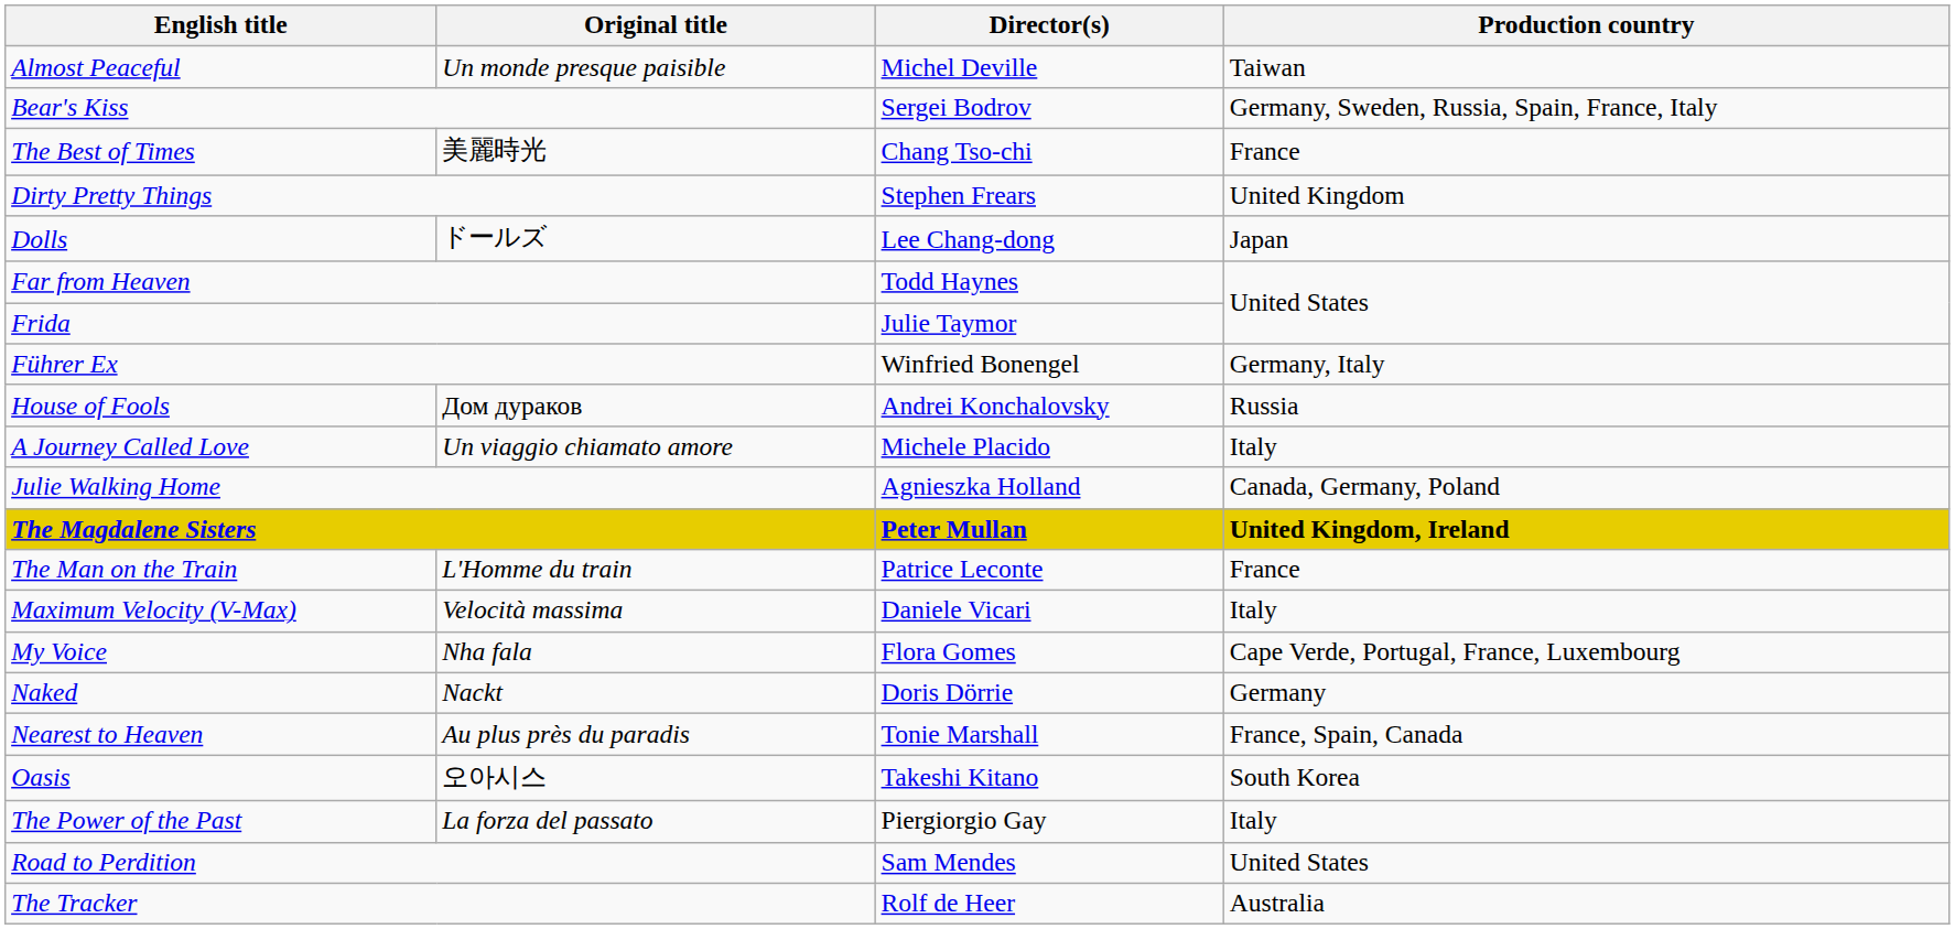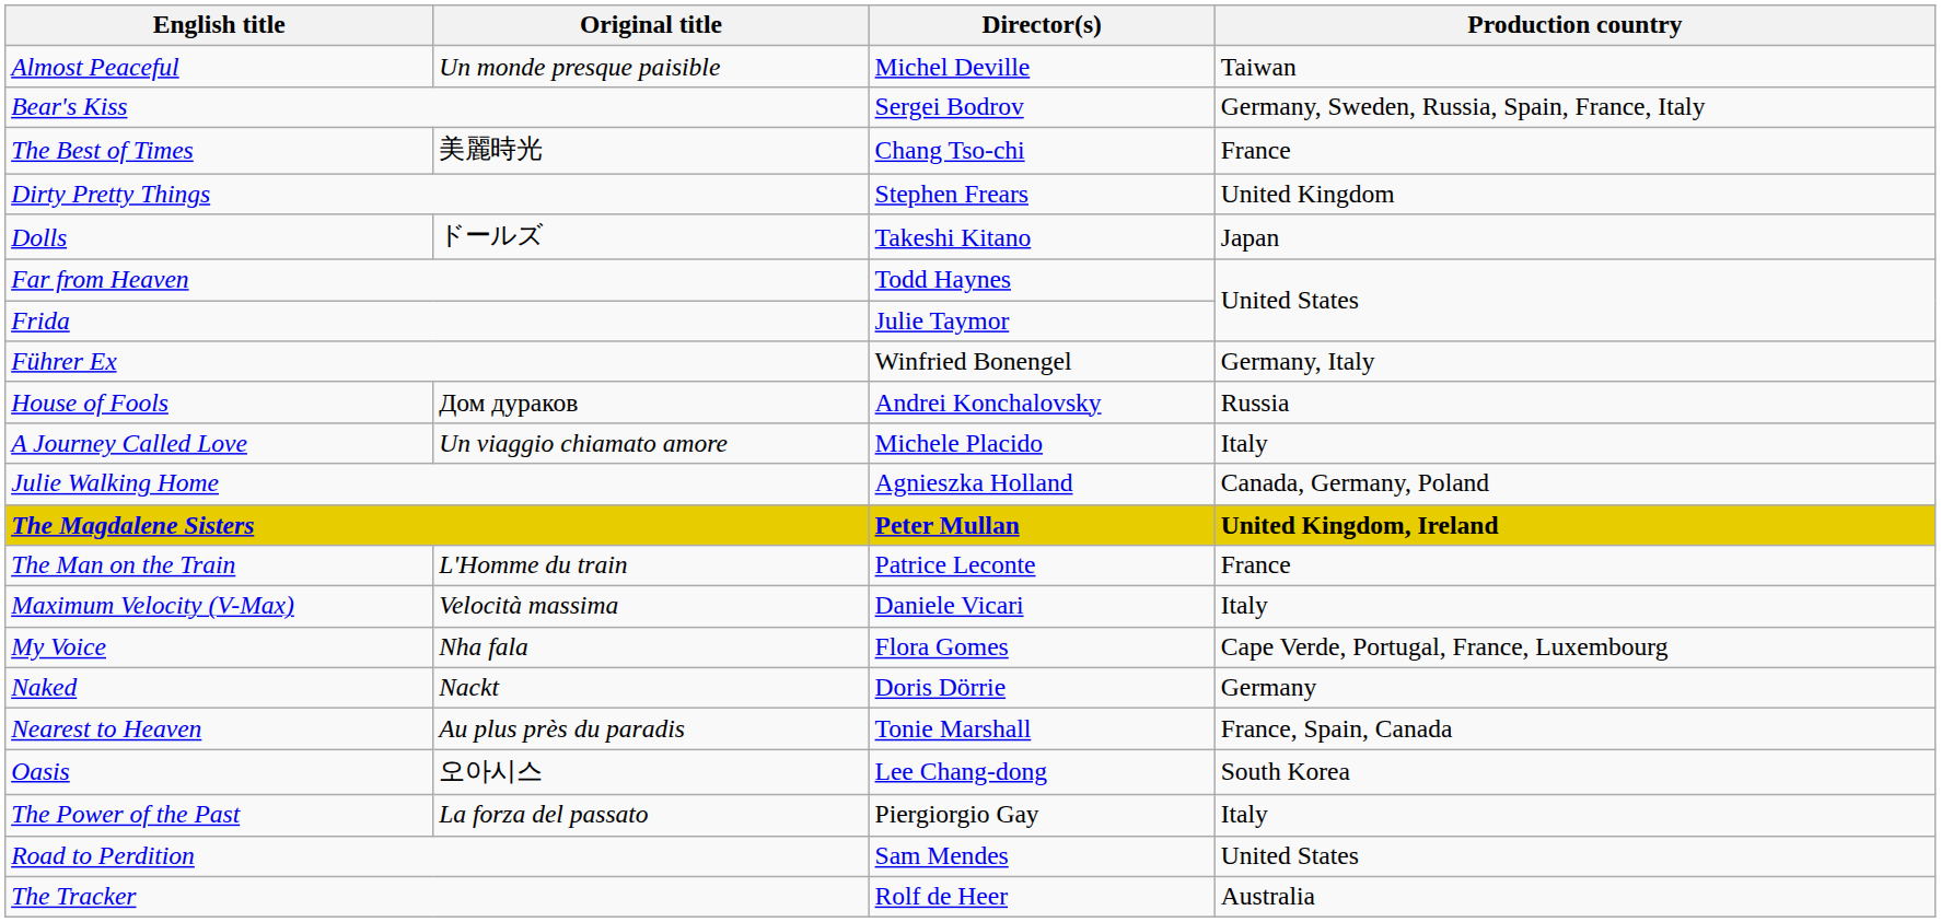Dolls | Director(s): Lee Chang-dong -> Takeshi Kitano
Oasis | Director(s): Takeshi Kitano -> Lee Chang-dong
